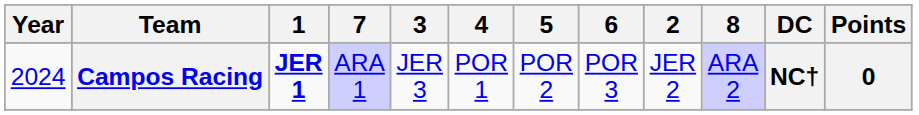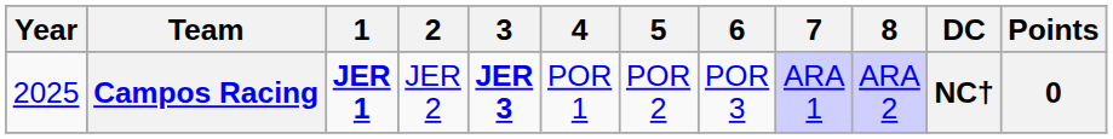columns swapped: 2 <-> 7
Campos Racing | Year: 2024 -> 2025
Campos Racing | 3: normal -> bold
